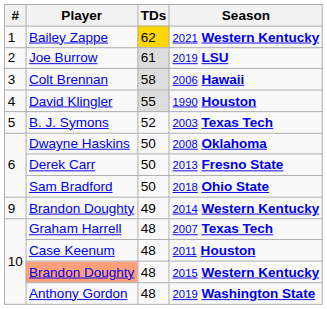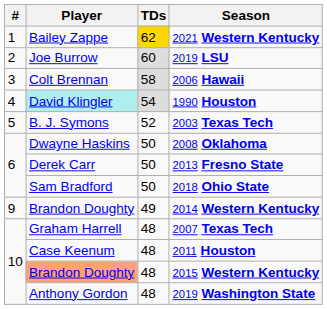2019 LSU | TDs: 61 -> 60
1990 Houston | Player: no background -> paleturquoise background
1990 Houston | TDs: 55 -> 54
